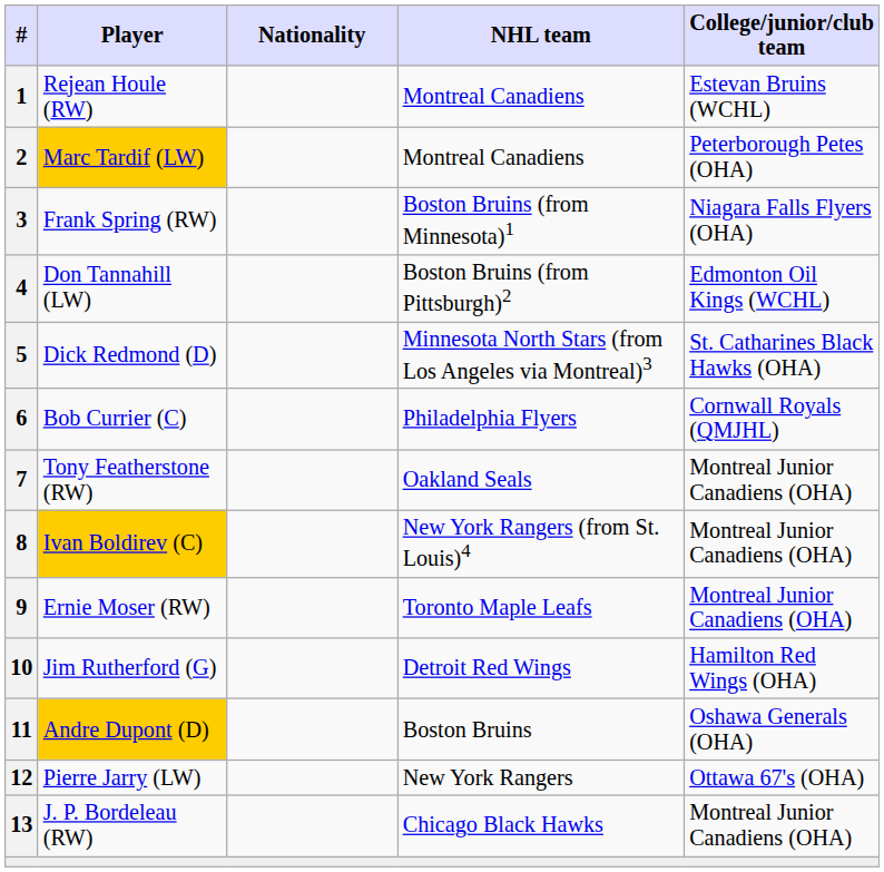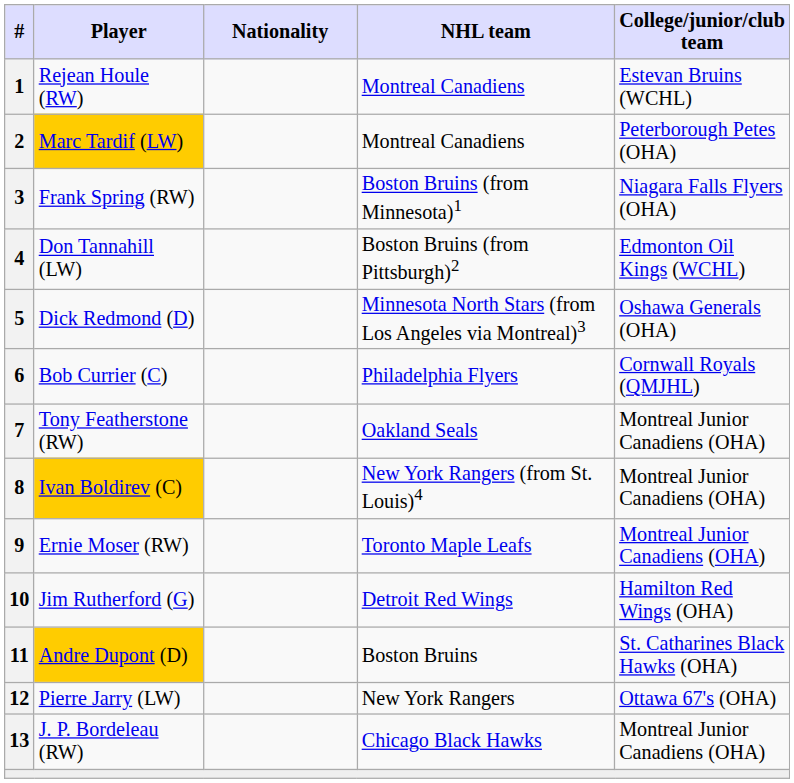5 | College/junior/club team: St. Catharines Black Hawks (OHA) -> Oshawa Generals (OHA)
11 | College/junior/club team: Oshawa Generals (OHA) -> St. Catharines Black Hawks (OHA)
